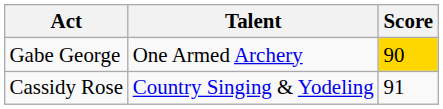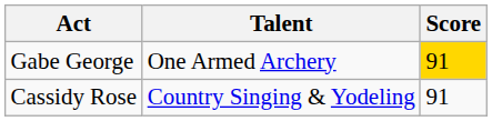Gabe George | Score: 90 -> 91
